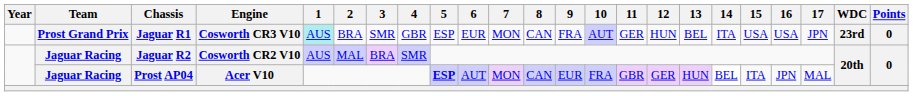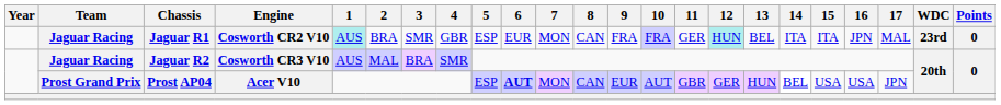Jaguar R1 | Team: Prost Grand Prix -> Jaguar Racing
Jaguar R1 | Engine: Cosworth CR3 V10 -> Cosworth CR2 V10
Jaguar R1 | 10: AUT -> FRA
Jaguar R1 | 12: no background -> paleturquoise background
Jaguar R1 | 15: USA -> ITA
Jaguar R1 | 16: USA -> JPN
Jaguar R1 | 17: JPN -> MAL
Jaguar R2 | Engine: Cosworth CR2 V10 -> Cosworth CR3 V10
Prost AP04 | Team: Jaguar Racing -> Prost Grand Prix
Prost AP04 | 5: bold -> normal
Prost AP04 | 6: normal -> bold
Prost AP04 | 10: FRA -> AUT
Prost AP04 | 15: ITA -> USA
Prost AP04 | 16: JPN -> USA
Prost AP04 | 17: MAL -> JPN
